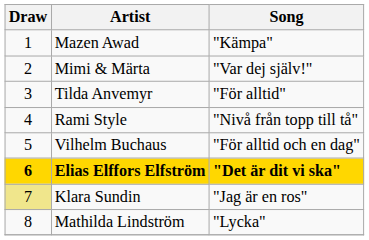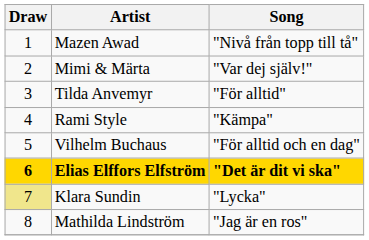Mazen Awad | Song: "Kämpa" -> "Nivå från topp till tå"
Rami Style | Song: "Nivå från topp till tå" -> "Kämpa"
Klara Sundin | Song: "Jag är en ros" -> "Lycka"
Mathilda Lindström | Song: "Lycka" -> "Jag är en ros"
